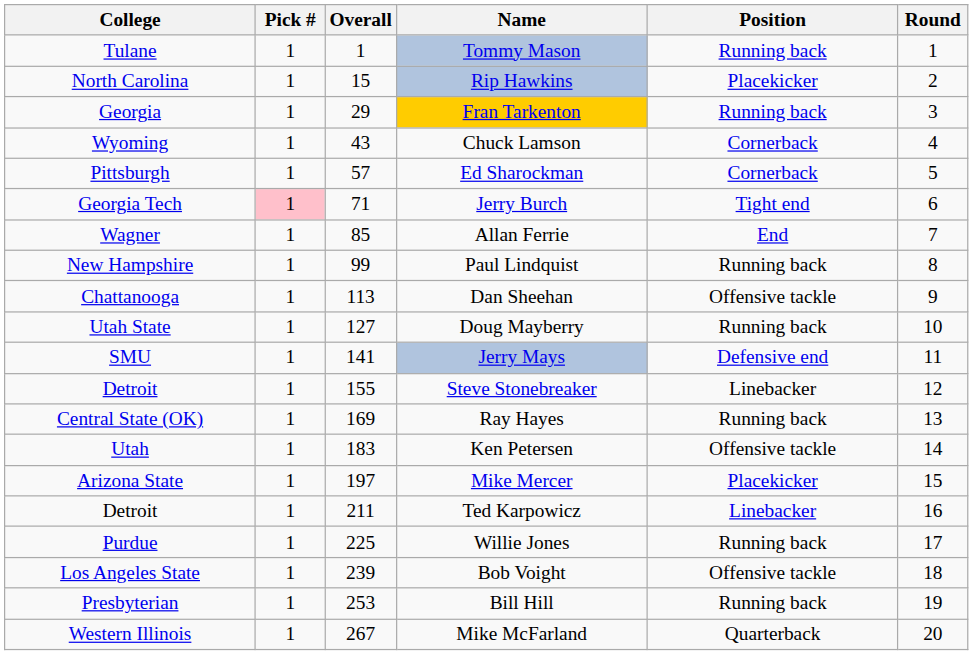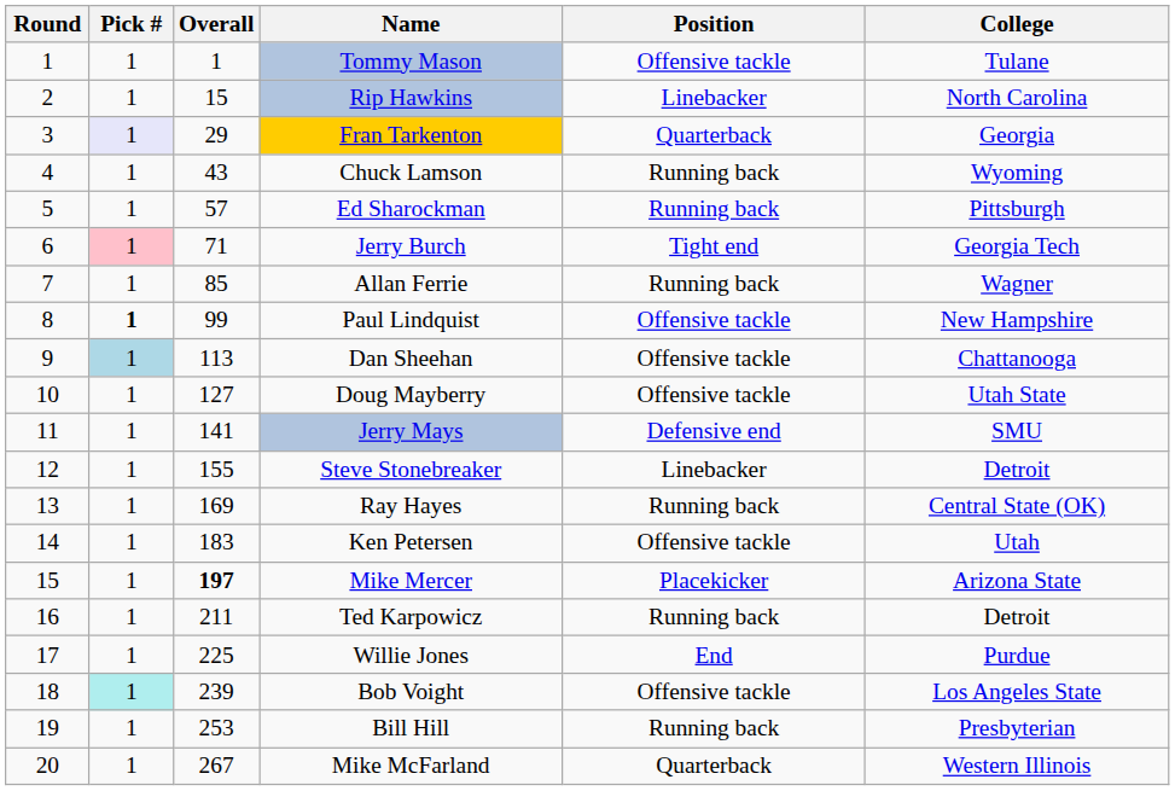columns swapped: Round <-> College
Tommy Mason | Position: Running back -> Offensive tackle
Rip Hawkins | Position: Placekicker -> Linebacker
Fran Tarkenton | Pick #: no background -> lavender background
Fran Tarkenton | Position: Running back -> Quarterback
Chuck Lamson | Position: Cornerback -> Running back
Ed Sharockman | Position: Cornerback -> Running back
Allan Ferrie | Position: End -> Running back
Paul Lindquist | Pick #: normal -> bold
Paul Lindquist | Position: Running back -> Offensive tackle
Dan Sheehan | Pick #: no background -> lightblue background
Doug Mayberry | Position: Running back -> Offensive tackle
Mike Mercer | Overall: normal -> bold
Ted Karpowicz | Position: Linebacker -> Running back
Willie Jones | Position: Running back -> End
Bob Voight | Pick #: no background -> paleturquoise background
